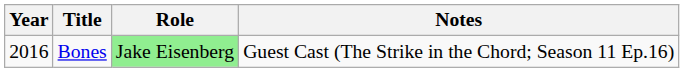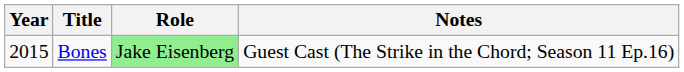Bones | Year: 2016 -> 2015
